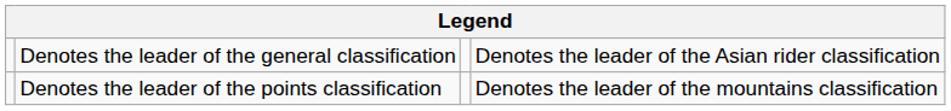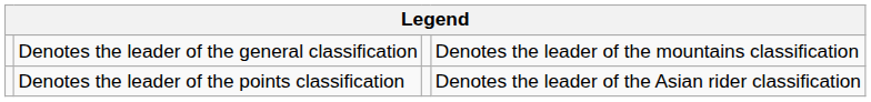Denotes the leader of the general classification | column 4: Denotes the leader of the Asian rider classification -> Denotes the leader of the mountains classification
Denotes the leader of the points classification | column 4: Denotes the leader of the mountains classification -> Denotes the leader of the Asian rider classification
